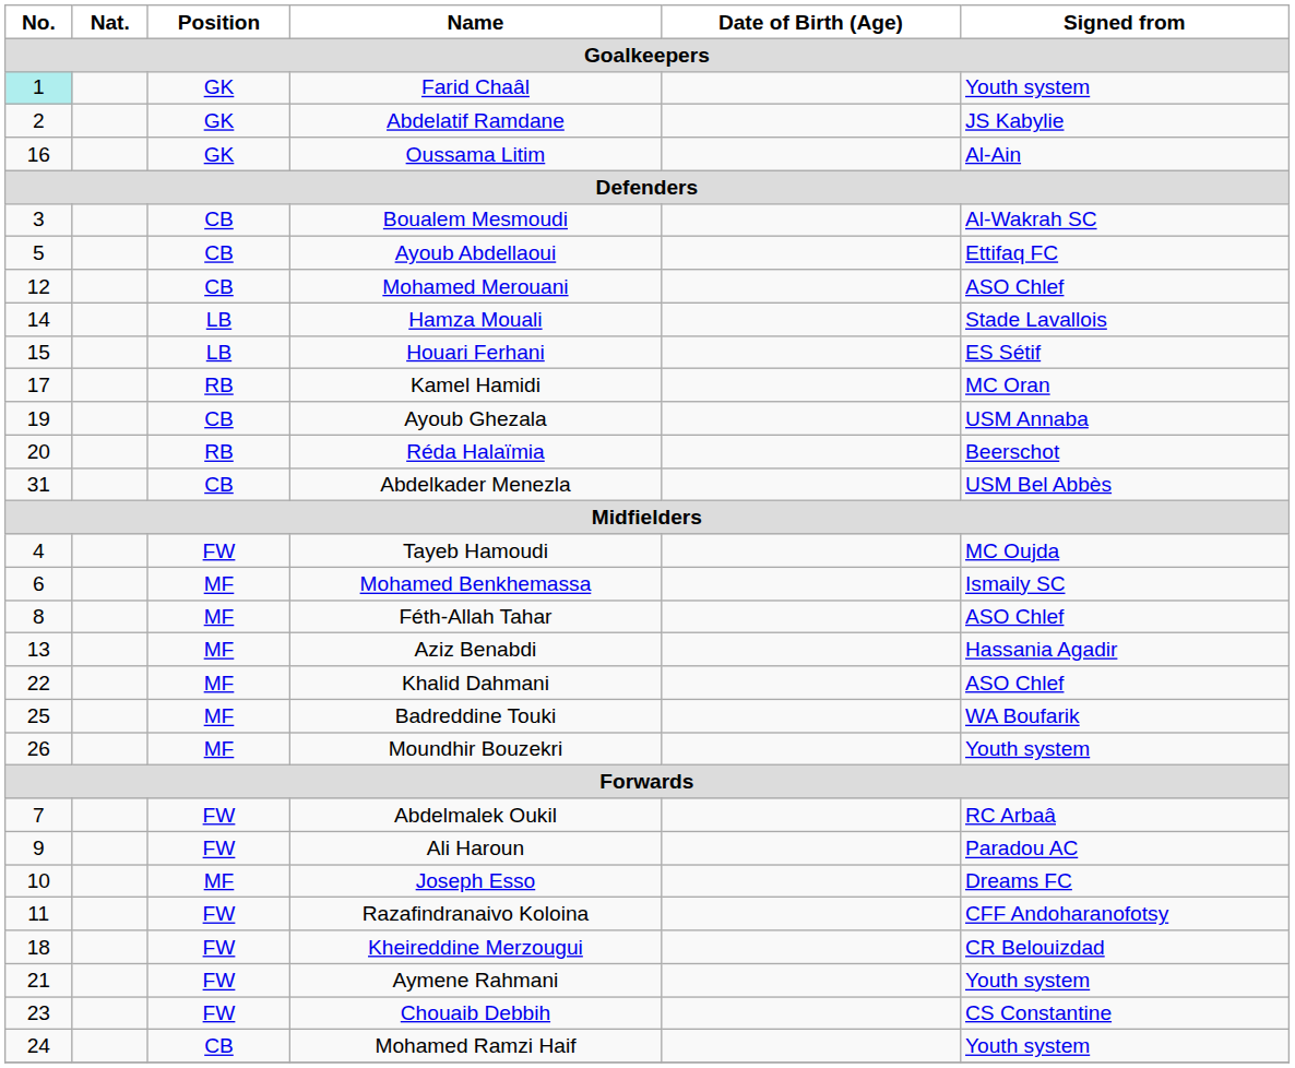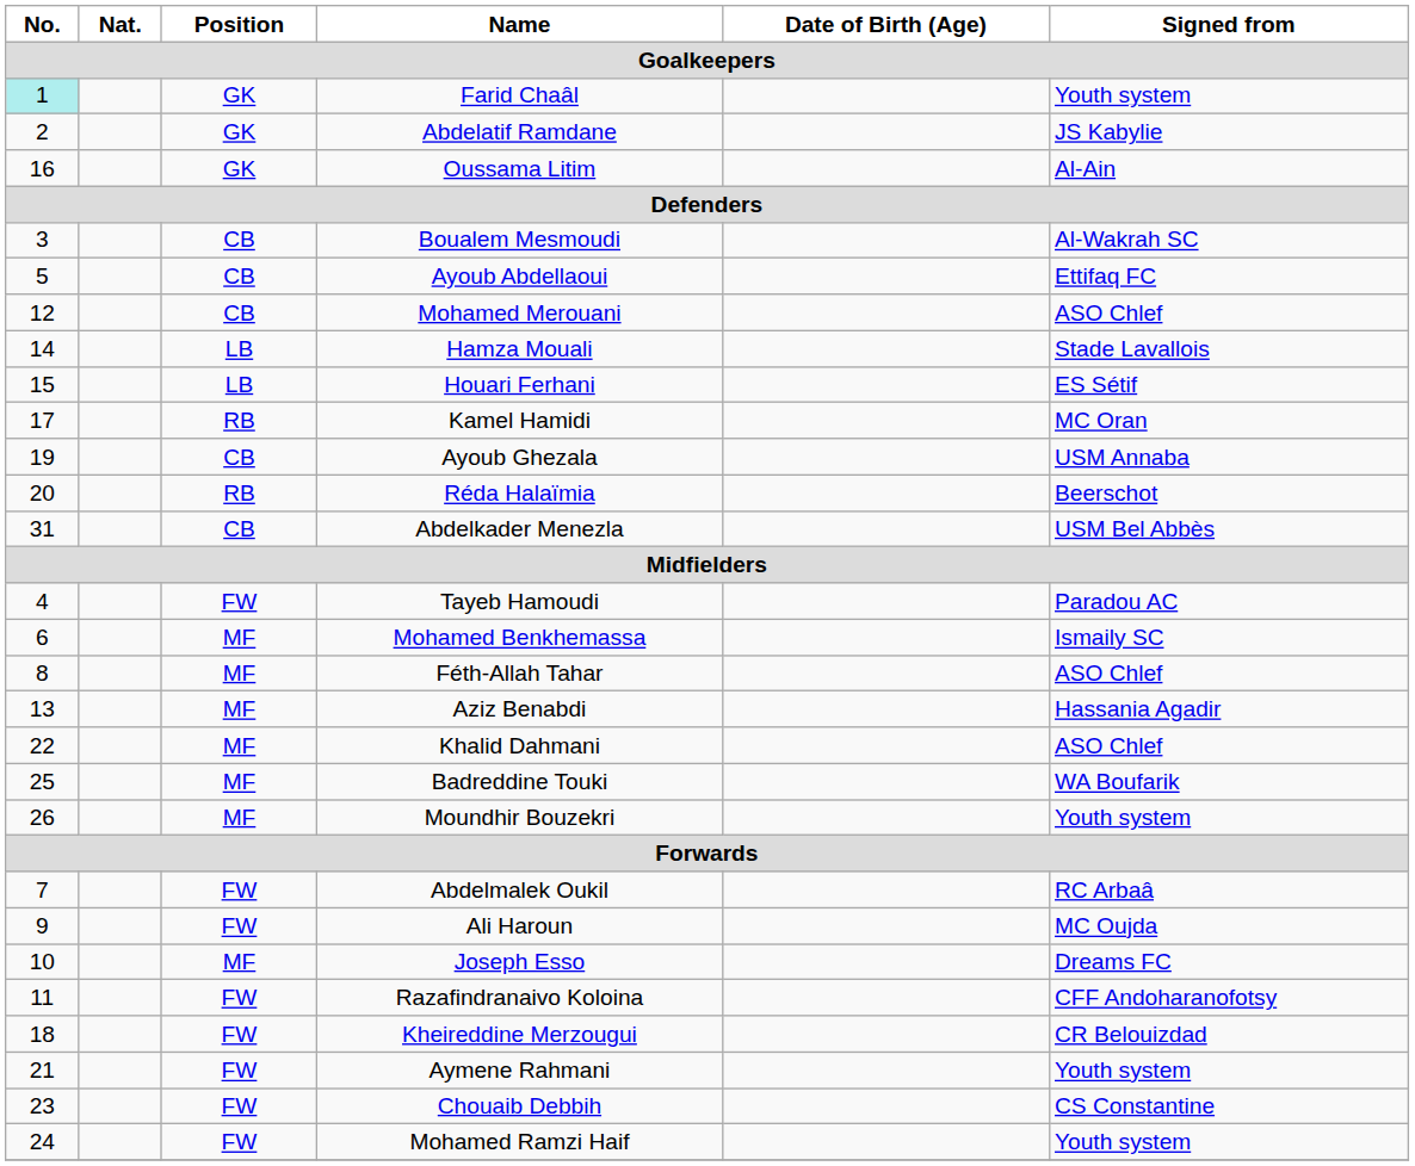Tayeb Hamoudi | Signed from: MC Oujda -> Paradou AC
Ali Haroun | Signed from: Paradou AC -> MC Oujda
Mohamed Ramzi Haif | Position: CB -> FW
